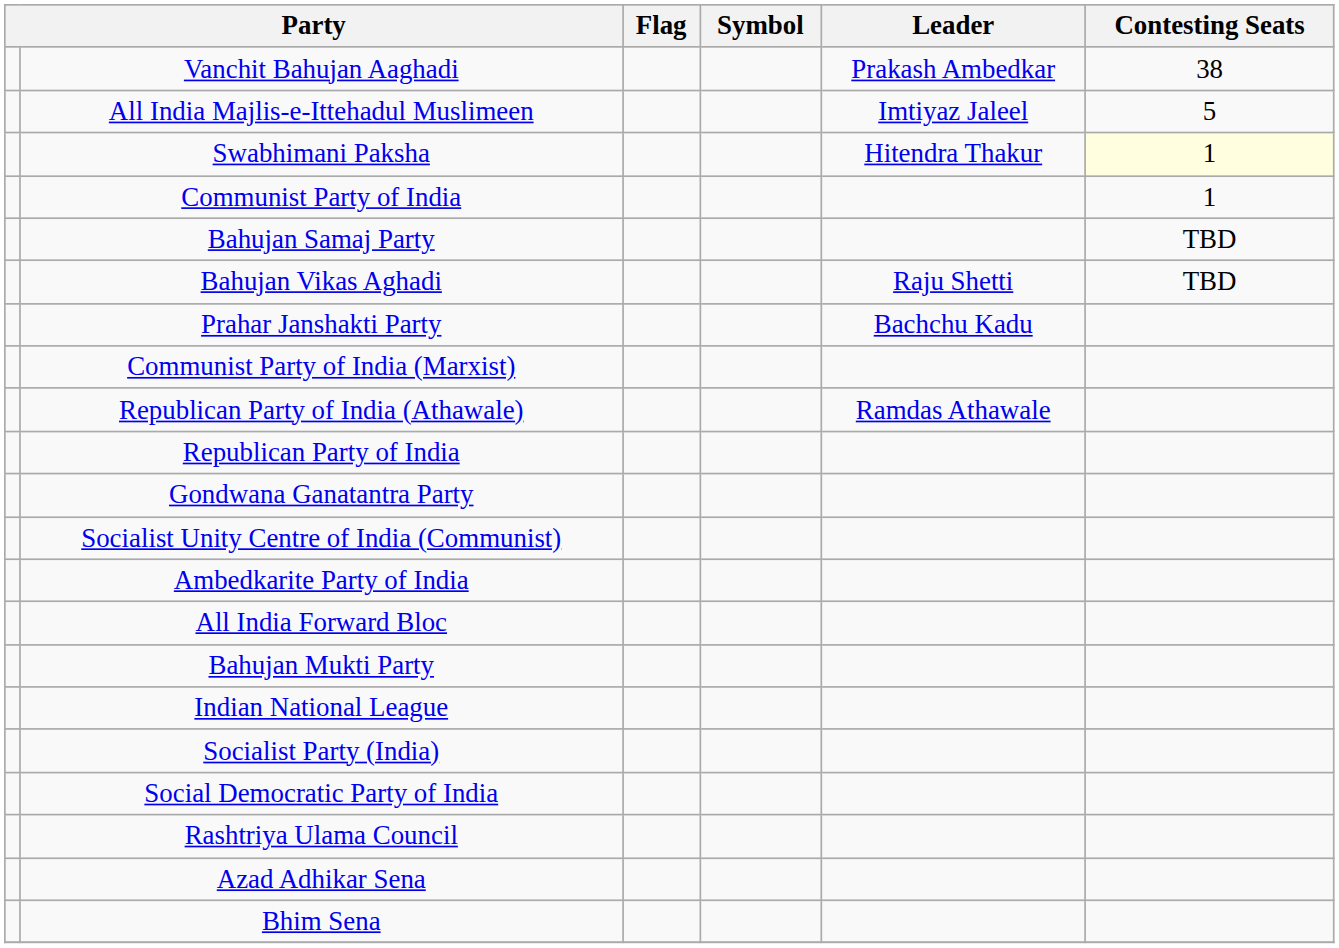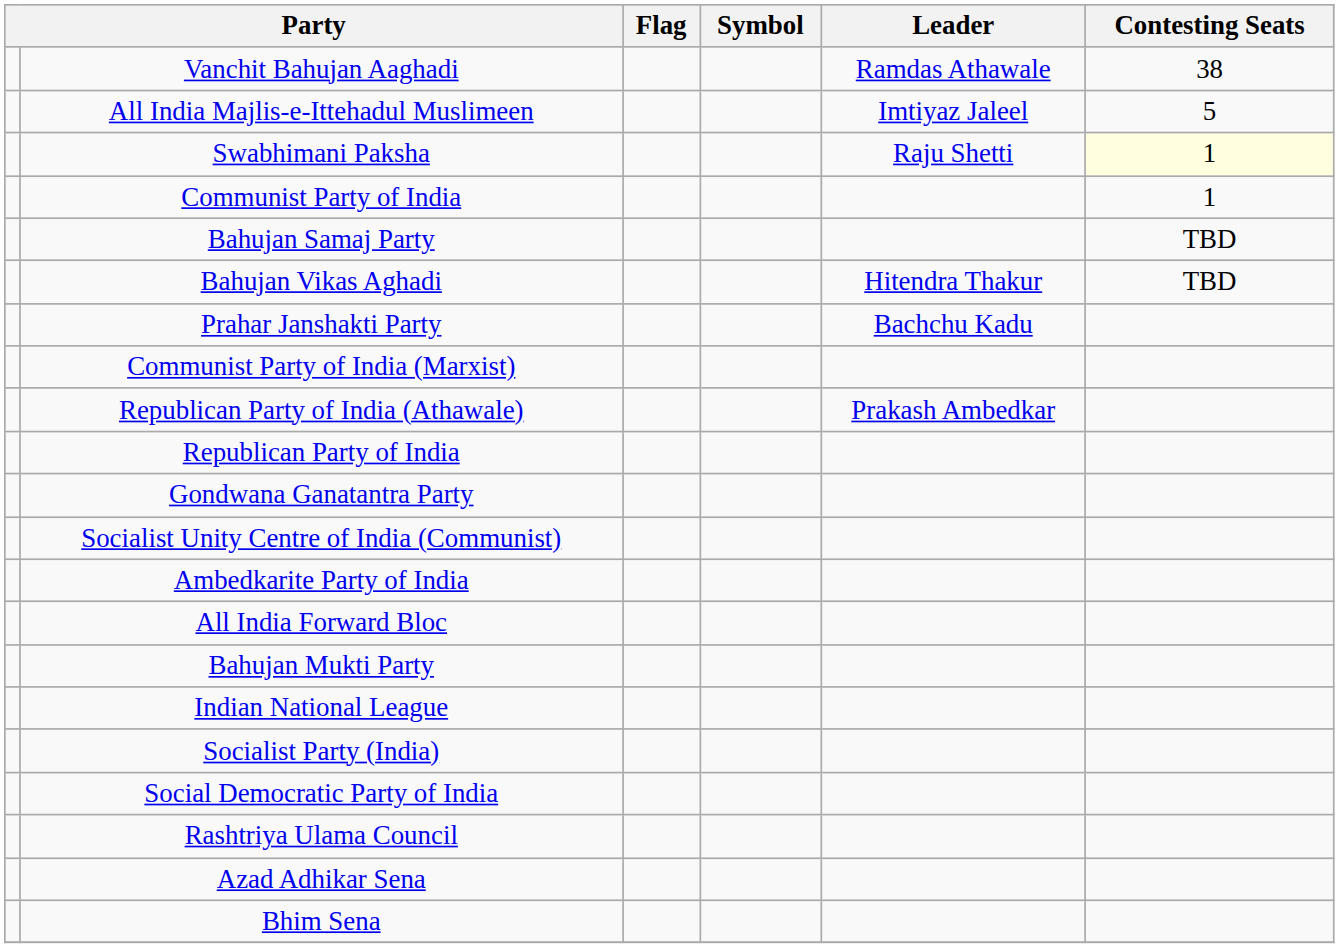Vanchit Bahujan Aaghadi | Leader: Prakash Ambedkar -> Ramdas Athawale
Swabhimani Paksha | Leader: Hitendra Thakur -> Raju Shetti
Bahujan Vikas Aghadi | Leader: Raju Shetti -> Hitendra Thakur
Republican Party of India (Athawale) | Leader: Ramdas Athawale -> Prakash Ambedkar
